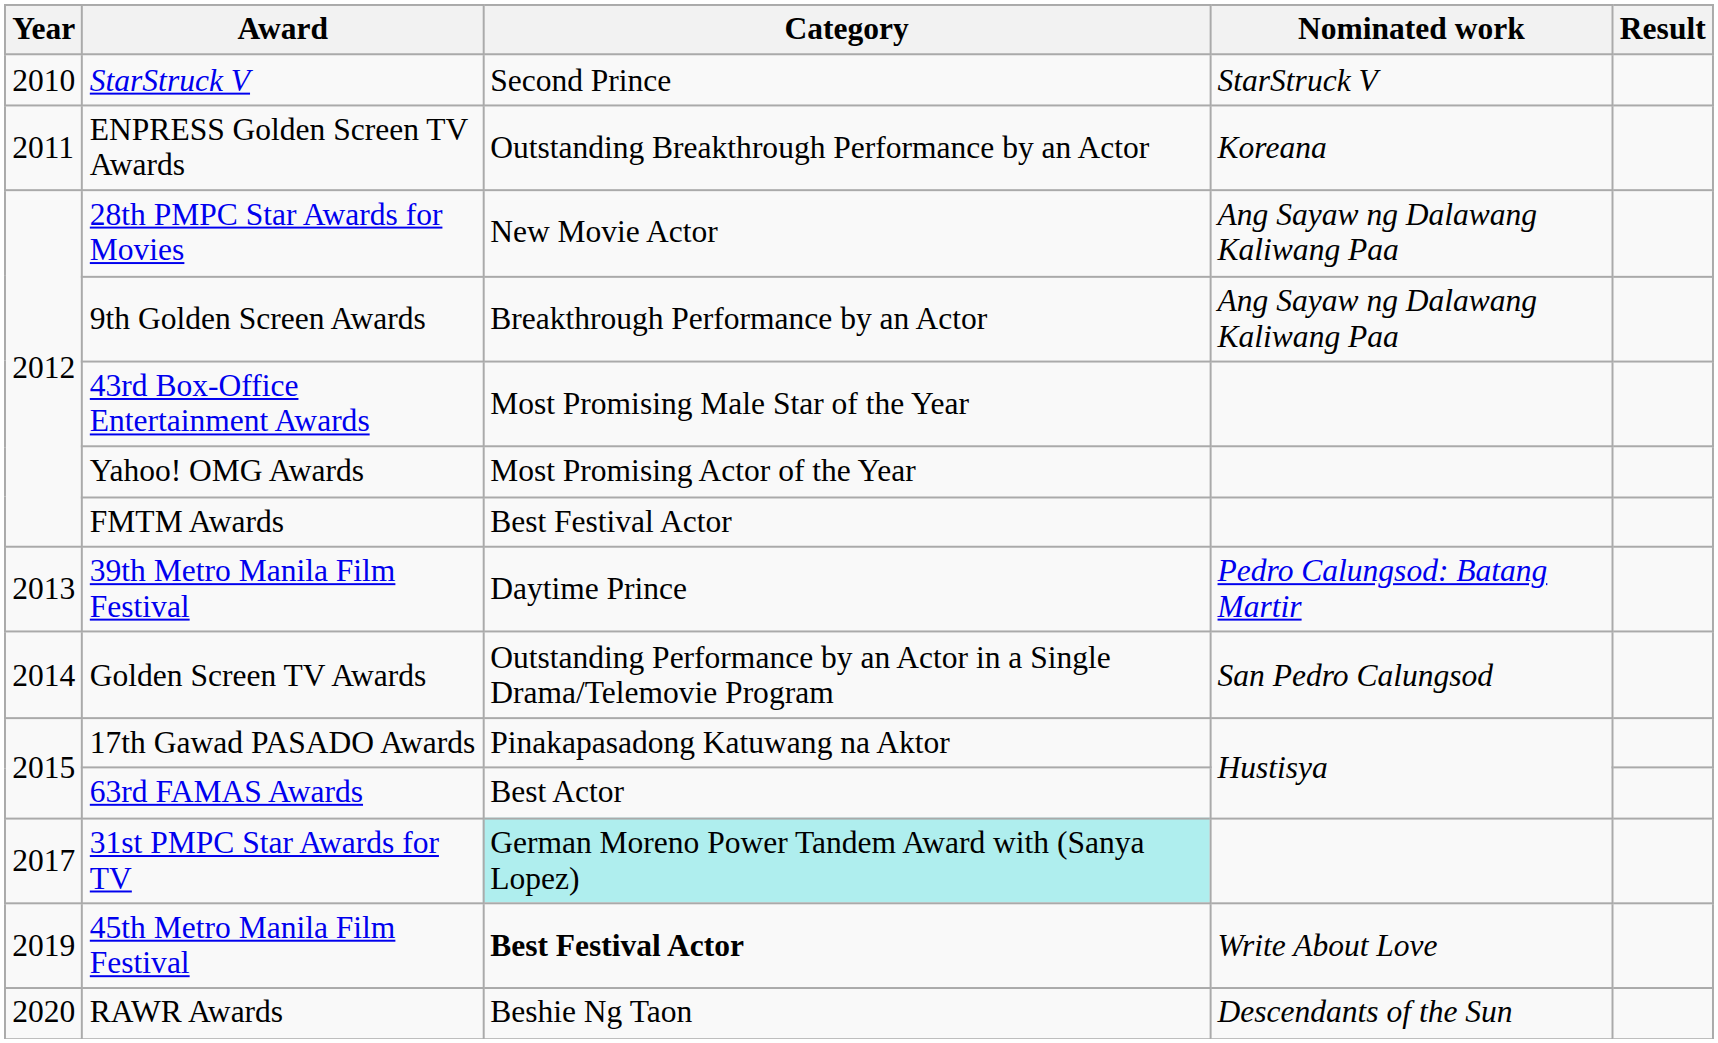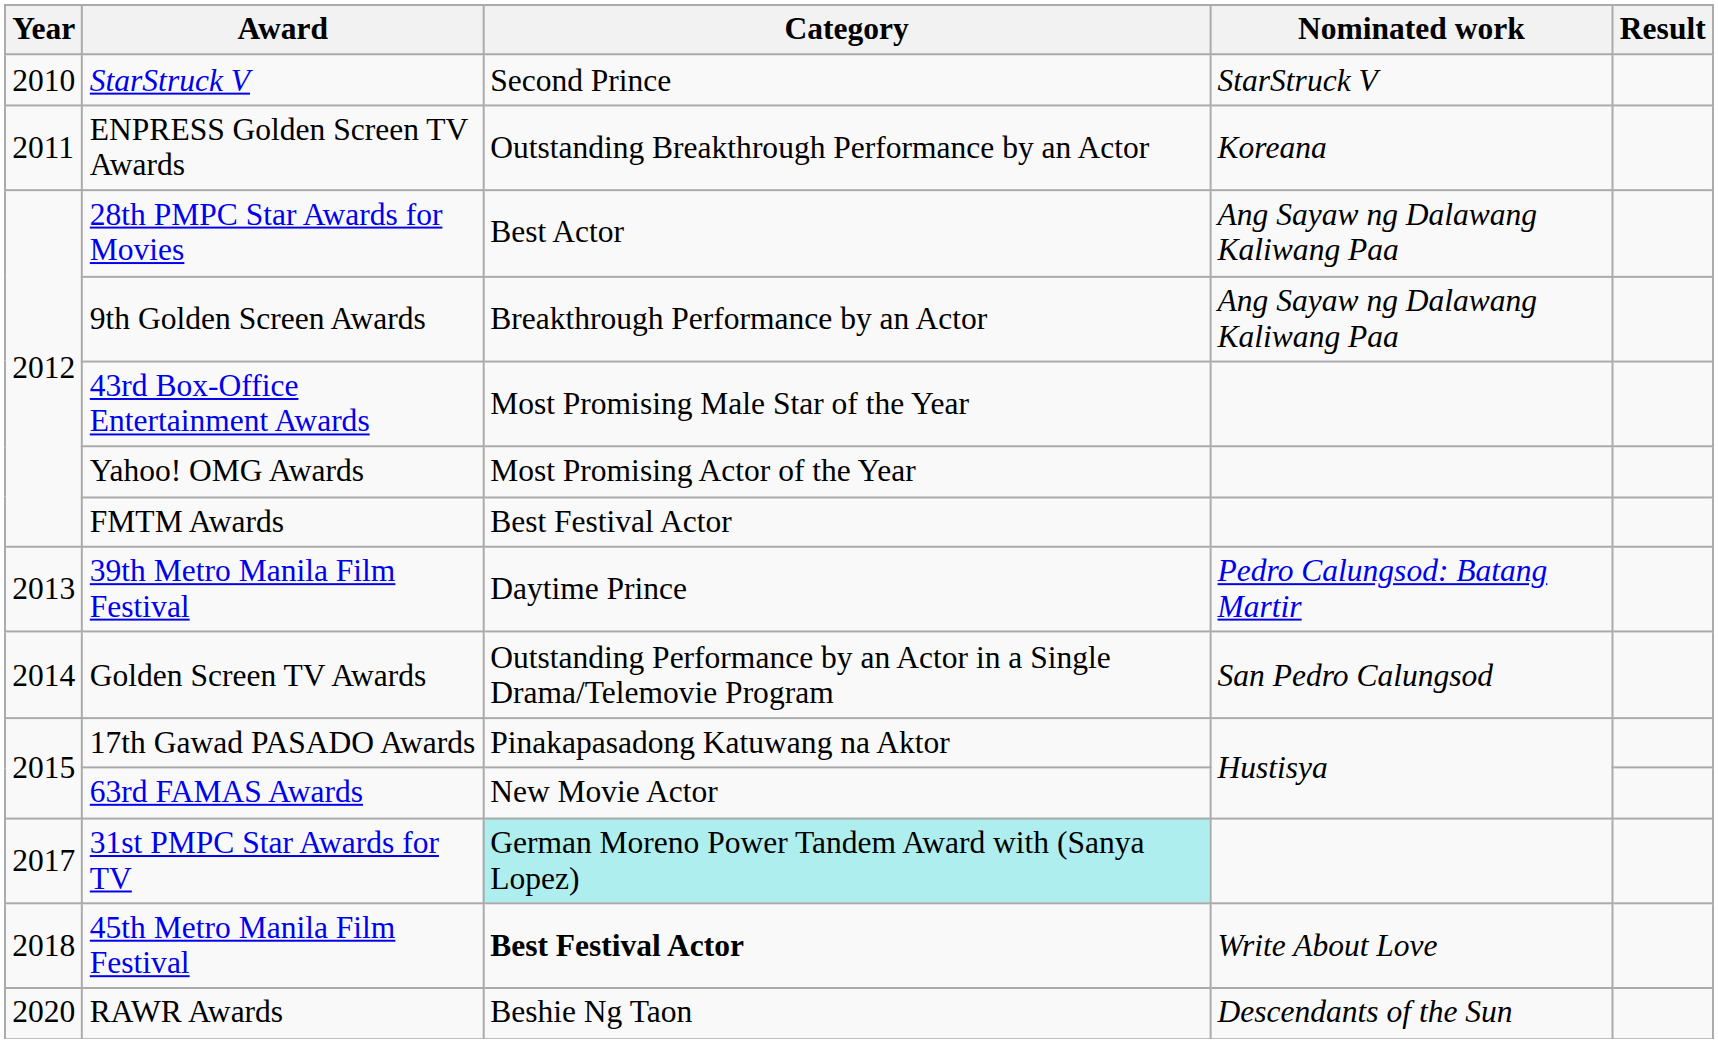28th PMPC Star Awards for Movies | Category: New Movie Actor -> Best Actor
63rd FAMAS Awards | Category: Best Actor -> New Movie Actor
45th Metro Manila Film Festival | Year: 2019 -> 2018
